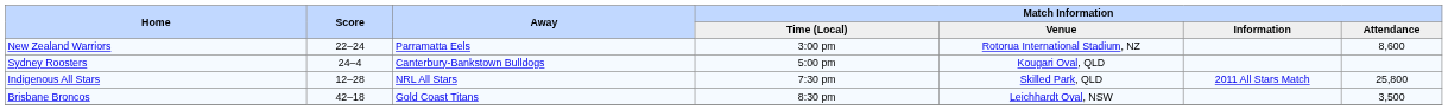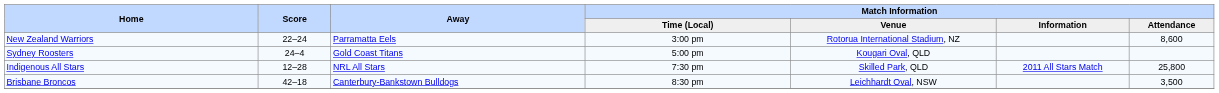Sydney Roosters | Away: Canterbury-Bankstown Bulldogs -> Gold Coast Titans
Brisbane Broncos | Away: Gold Coast Titans -> Canterbury-Bankstown Bulldogs
